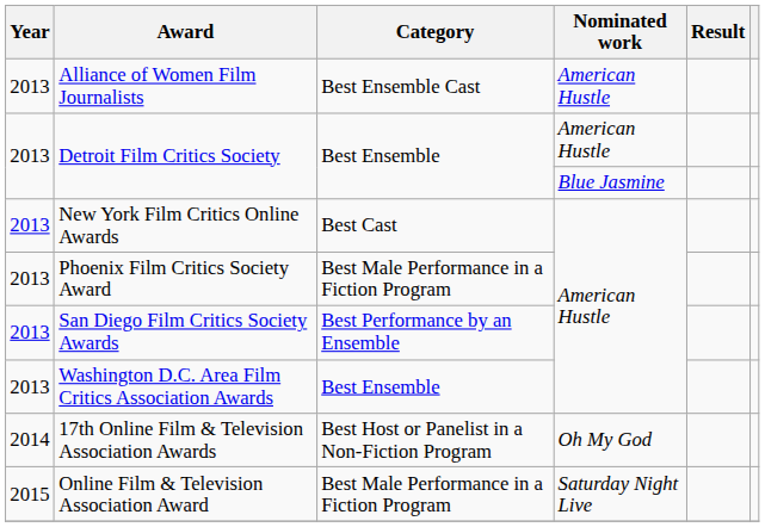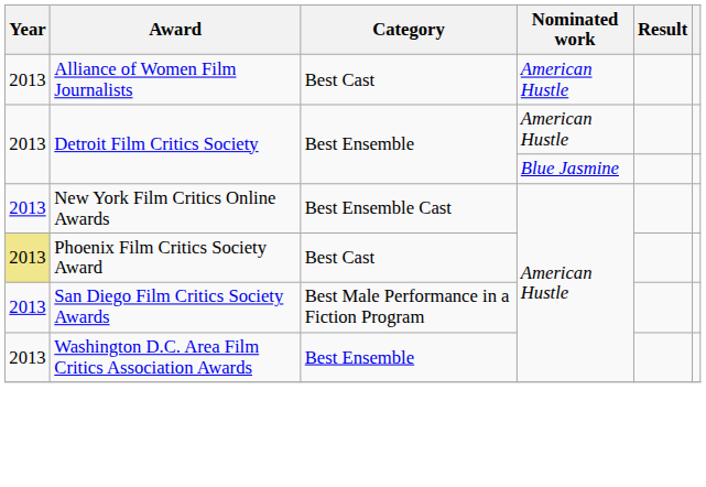Alliance of Women Film Journalists | Category: Best Ensemble Cast -> Best Cast
New York Film Critics Online Awards | Category: Best Cast -> Best Ensemble Cast
Phoenix Film Critics Society Award | Year: no background -> khaki background
Phoenix Film Critics Society Award | Category: Best Male Performance in a Fiction Program -> Best Cast
San Diego Film Critics Society Awards | Category: Best Performance by an Ensemble -> Best Male Performance in a Fiction Program
- row: 2014 | 17th Online Film & Television Association Awards | Best Host or Panelist in a Non-Fiction Program | Oh My God
- row: 2015 | Online Film & Television Association Award | Best Male Performance in a Fiction Program | Saturday Night Live
